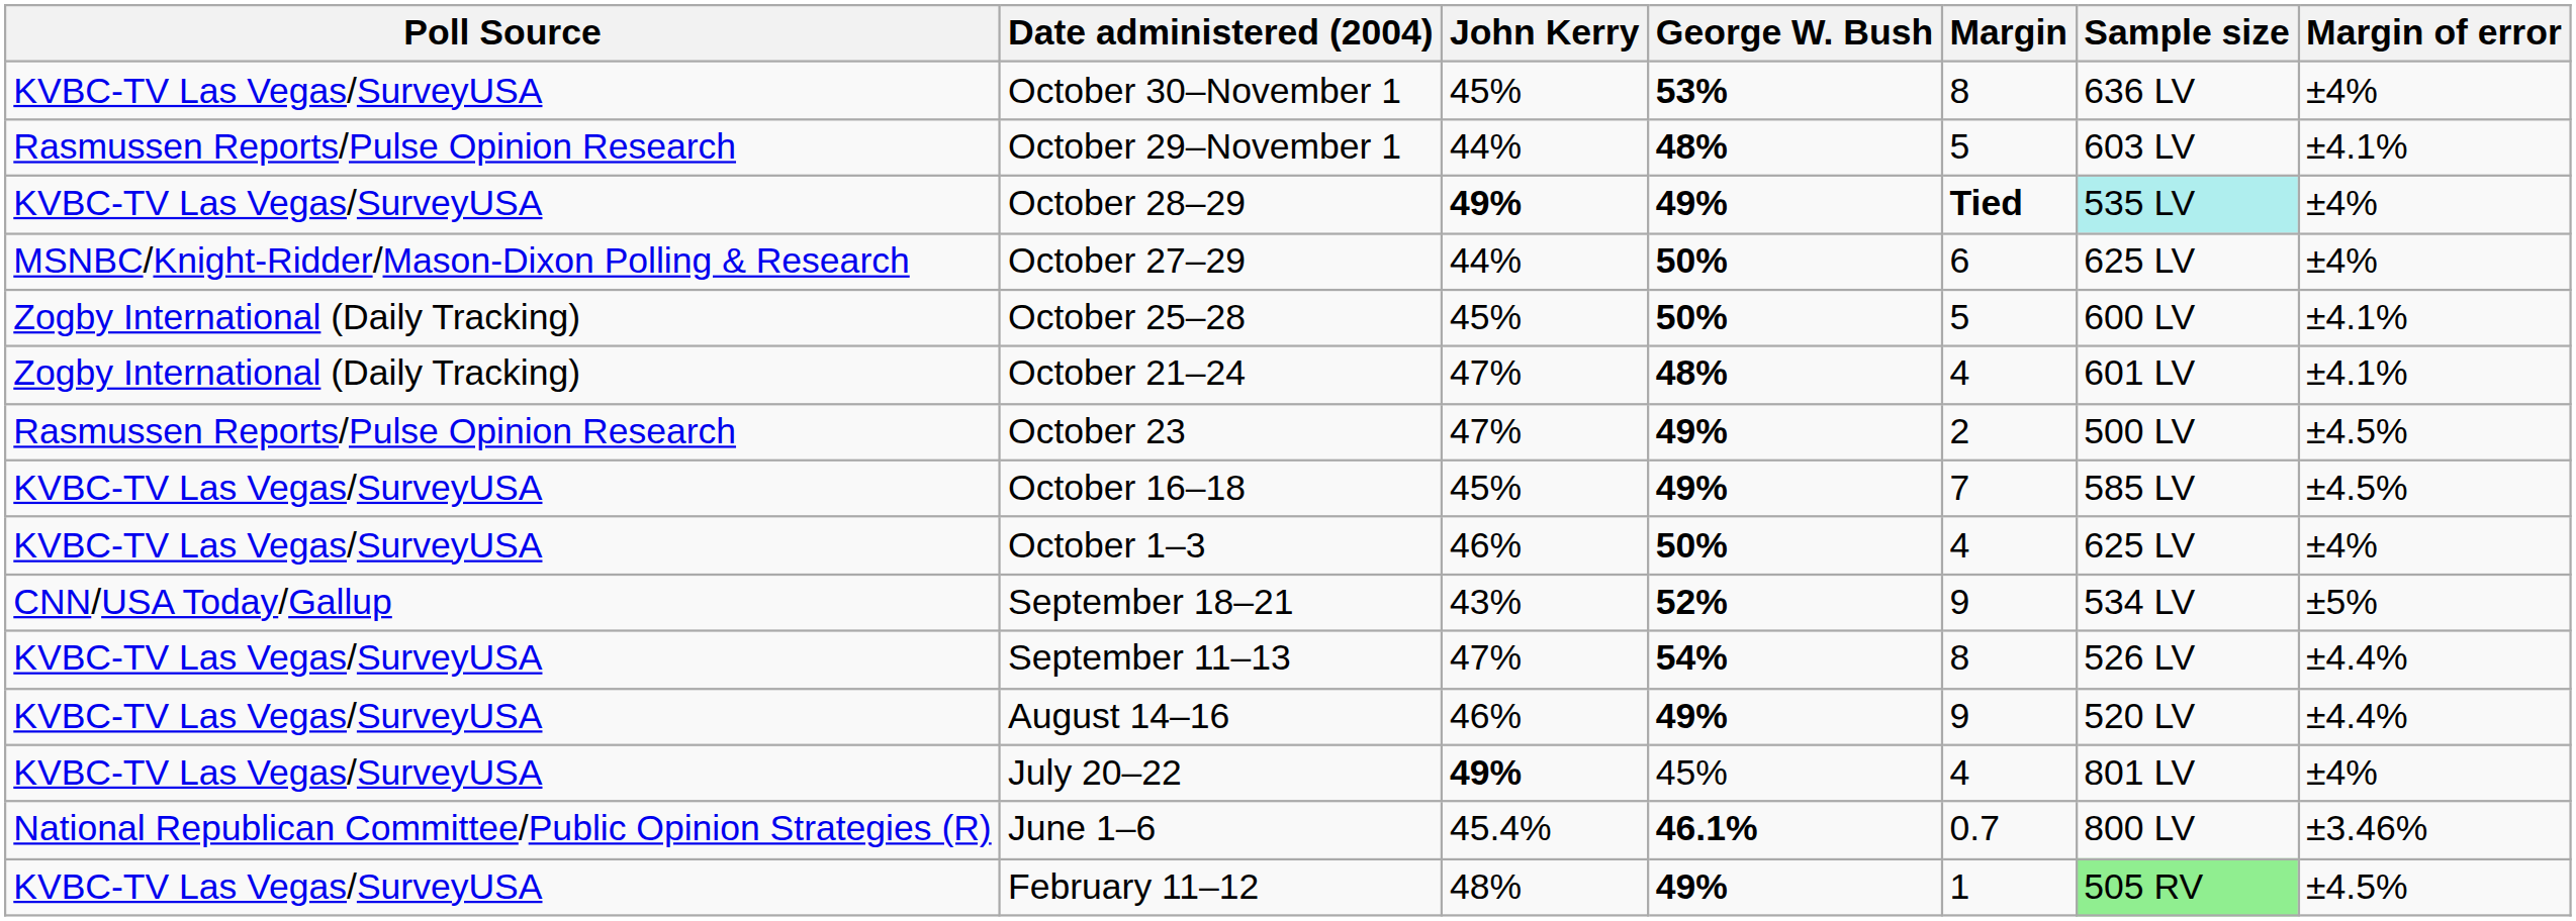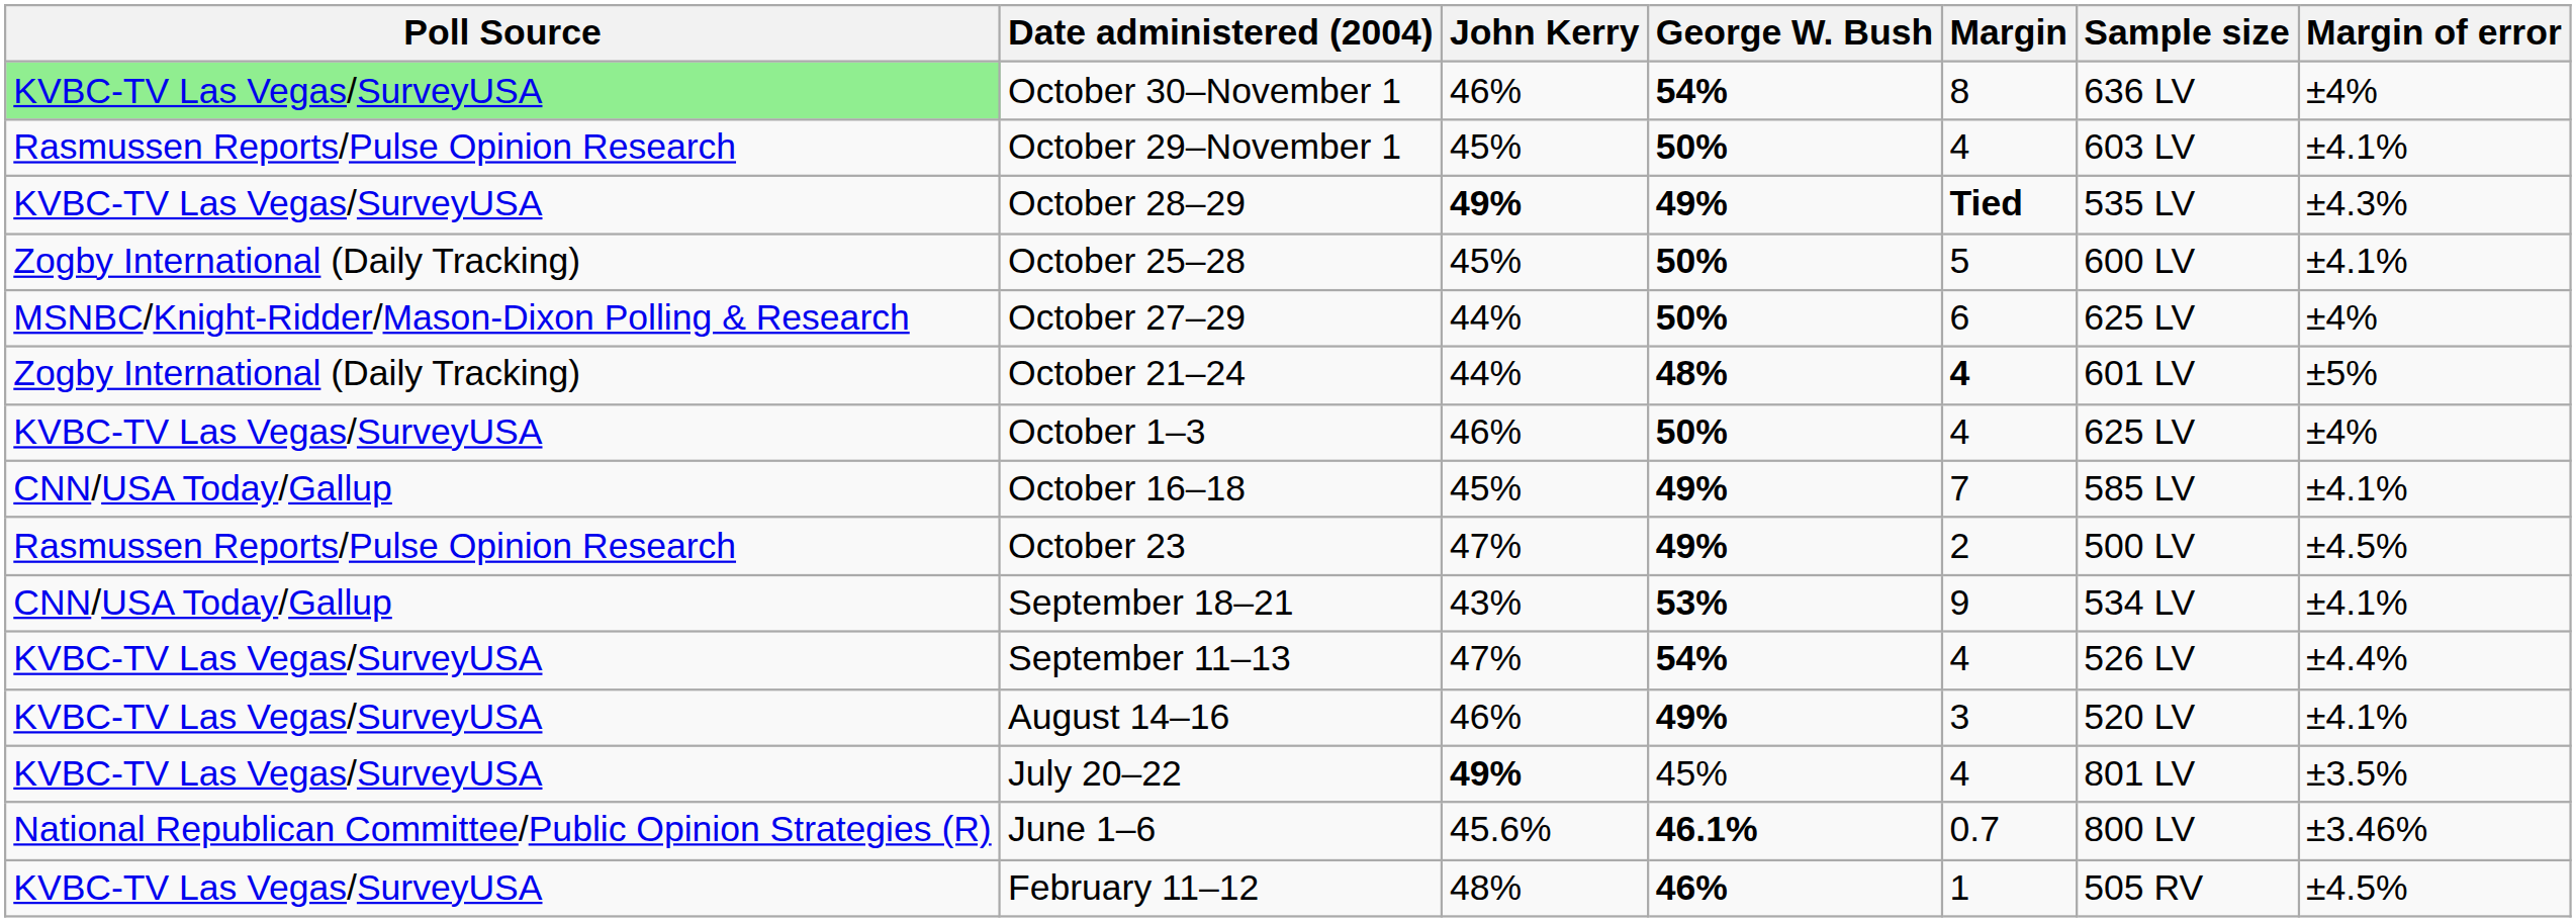October 30–November 1 | Poll Source: no background -> lightgreen background
October 30–November 1 | John Kerry: 45% -> 46%
October 30–November 1 | George W. Bush: 53% -> 54%
October 29–November 1 | John Kerry: 44% -> 45%
October 29–November 1 | George W. Bush: 48% -> 50%
October 29–November 1 | Margin: 5 -> 4
October 28–29 | Sample size: paleturquoise background -> no background
October 28–29 | Margin of error: ±4% -> ±4.3%
rows swapped: October 27–29 <-> October 25–28
October 21–24 | John Kerry: 47% -> 44%
October 21–24 | Margin: normal -> bold
October 21–24 | Margin of error: ±4.1% -> ±5%
rows swapped: October 23 <-> October 1–3
October 16–18 | Poll Source: KVBC-TV Las Vegas/SurveyUSA -> CNN/USA Today/Gallup
October 16–18 | Margin of error: ±4.5% -> ±4.1%
September 18–21 | George W. Bush: 52% -> 53%
September 18–21 | Margin of error: ±5% -> ±4.1%
September 11–13 | Margin: 8 -> 4
August 14–16 | Margin: 9 -> 3
August 14–16 | Margin of error: ±4.4% -> ±4.1%
July 20–22 | Margin of error: ±4% -> ±3.5%
June 1–6 | John Kerry: 45.4% -> 45.6%
February 11–12 | George W. Bush: 49% -> 46%
February 11–12 | Sample size: lightgreen background -> no background
